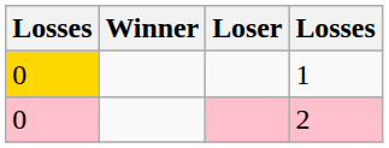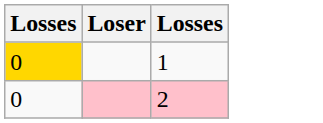- column: Winner
2 | column 1: pink background -> no background
